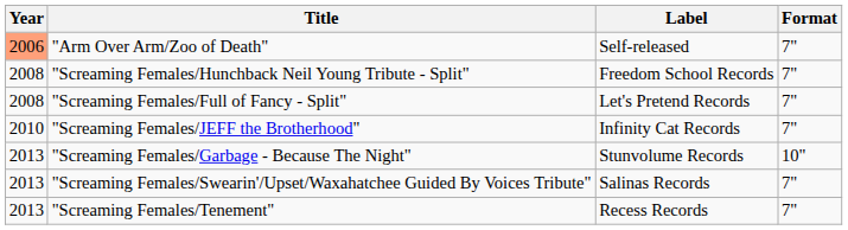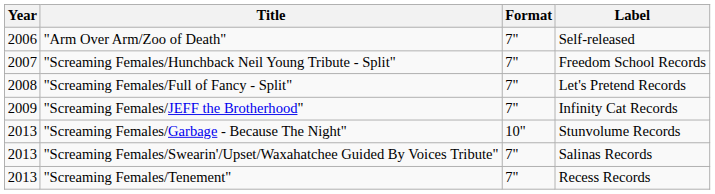columns swapped: Label <-> Format
"Arm Over Arm/Zoo of Death" | Year: lightsalmon background -> no background
"Screaming Females/Hunchback Neil Young Tribute - Split" | Year: 2008 -> 2007
"Screaming Females/JEFF the Brotherhood" | Year: 2010 -> 2009
